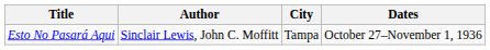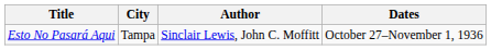columns swapped: Author <-> City
